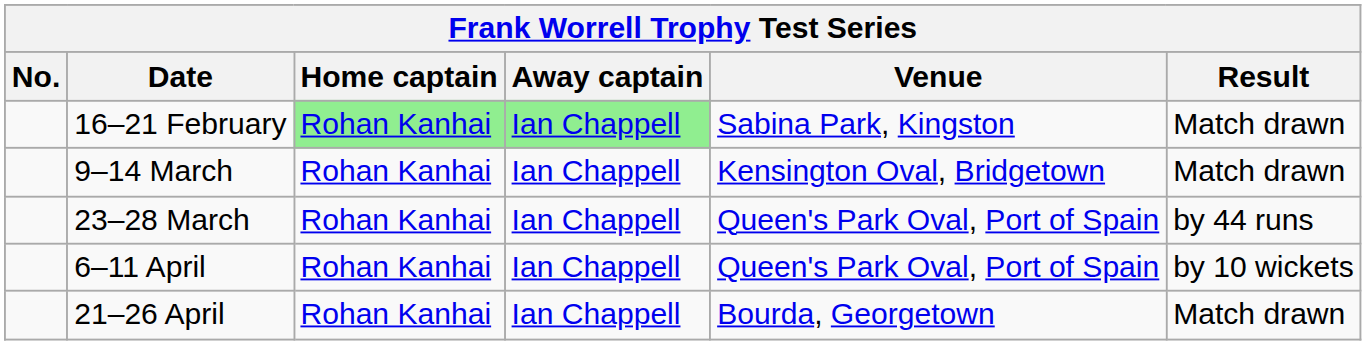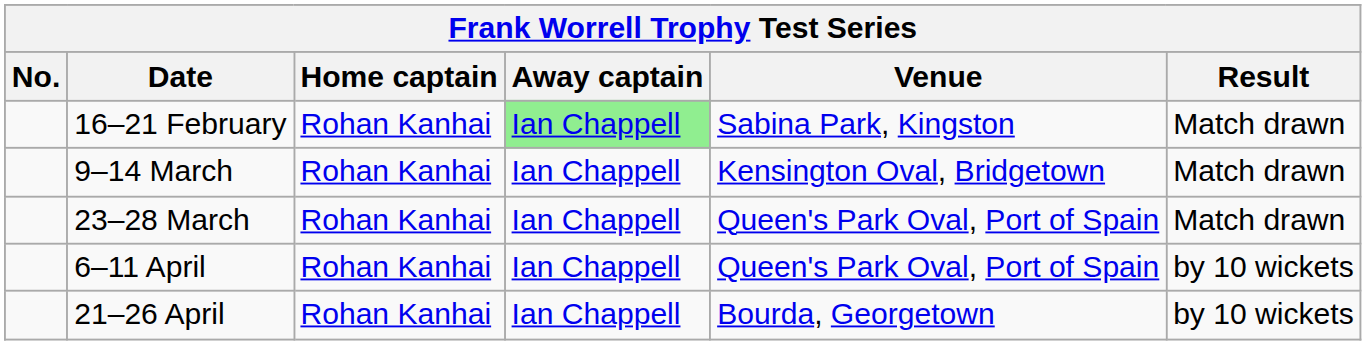16–21 February | Home captain: lightgreen background -> no background
23–28 March | Result: by 44 runs -> Match drawn
21–26 April | Result: Match drawn -> by 10 wickets
